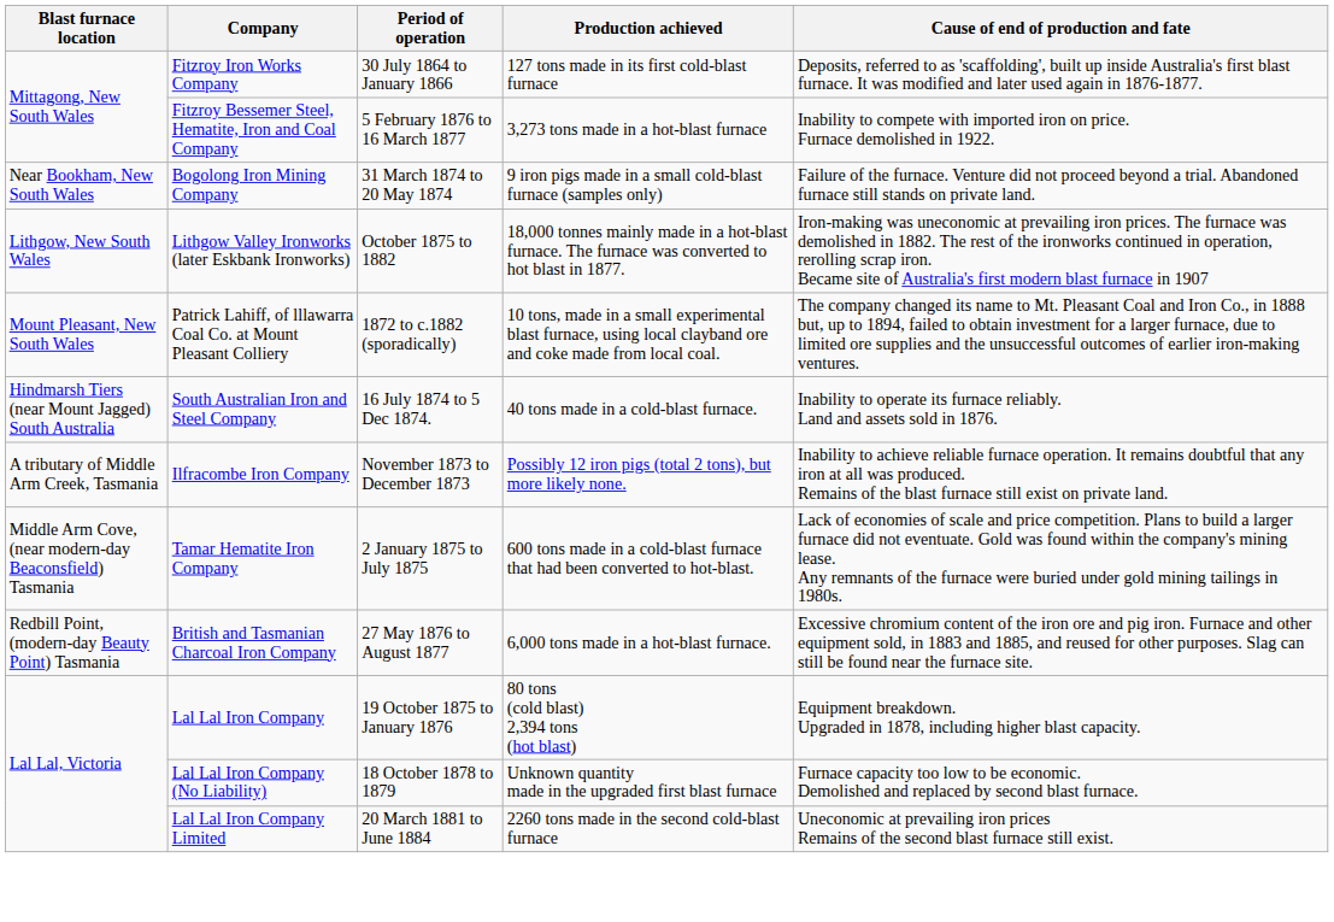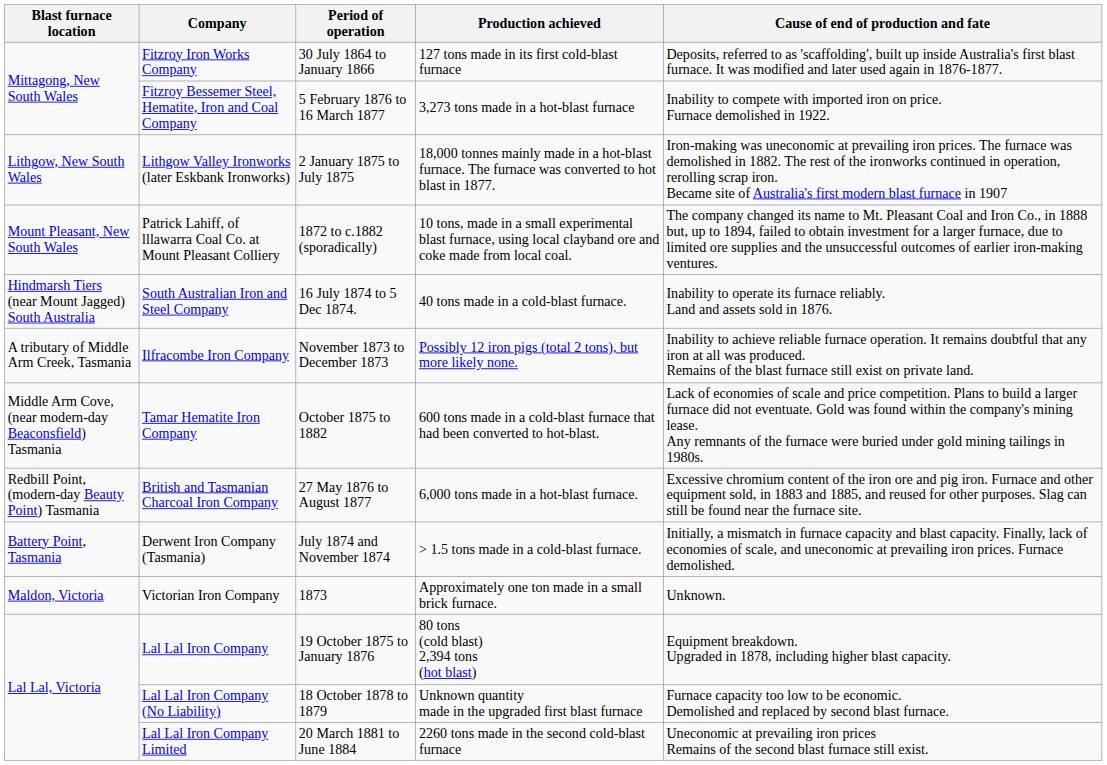- row: Near Bookham, New South Wales | Bogolong Iron Mining Company | 31 March 1874 to 20 May 1874 | 9 iron pigs made in a small cold-blast furnace (samples only) | Failure of the furnace. Venture did not proceed beyond a trial. Abandoned furnace still stands on private land.
Lithgow Valley Ironworks (later Eskbank Ironworks) | Period of operation: October 1875 to 1882 -> 2 January 1875 to July 1875
Tamar Hematite Iron Company | Period of operation: 2 January 1875 to July 1875 -> October 1875 to 1882
+ row: Battery Point, Tasmania | Derwent Iron Company (Tasmania) | July 1874 and November 1874 | > 1.5 tons made in a cold-blast furnace. | Initially, a mismatch in furnace capacity and blast capacity. Finally, lack of economies of scale, and uneconomic at prevailing iron prices. Furnace demolished.
+ row: Maldon, Victoria | Victorian Iron Company | 1873 | Approximately one ton made in a small brick furnace. | Unknown.
